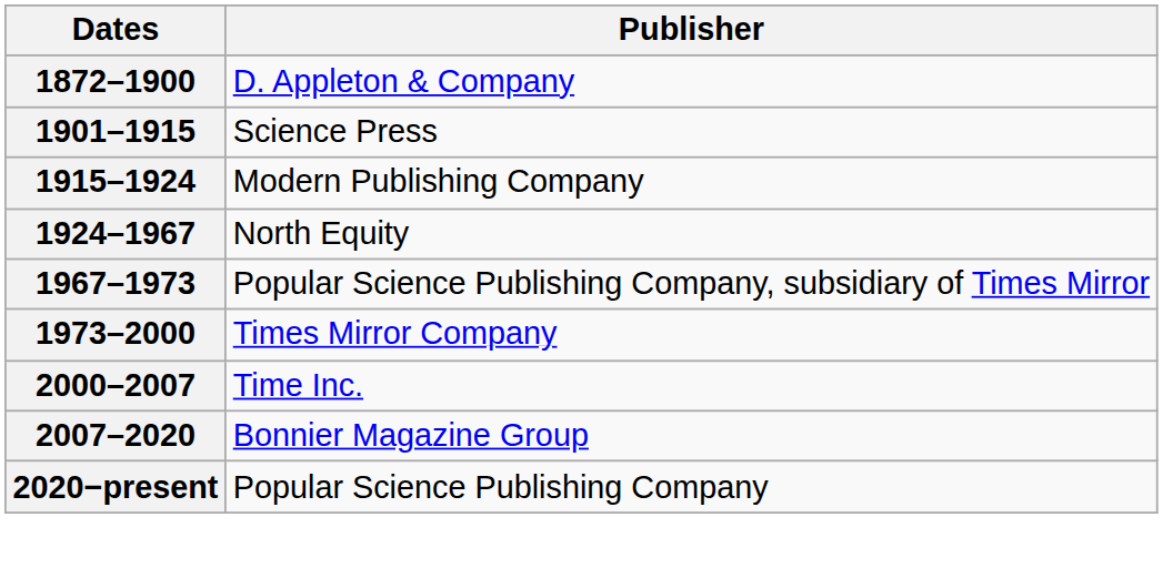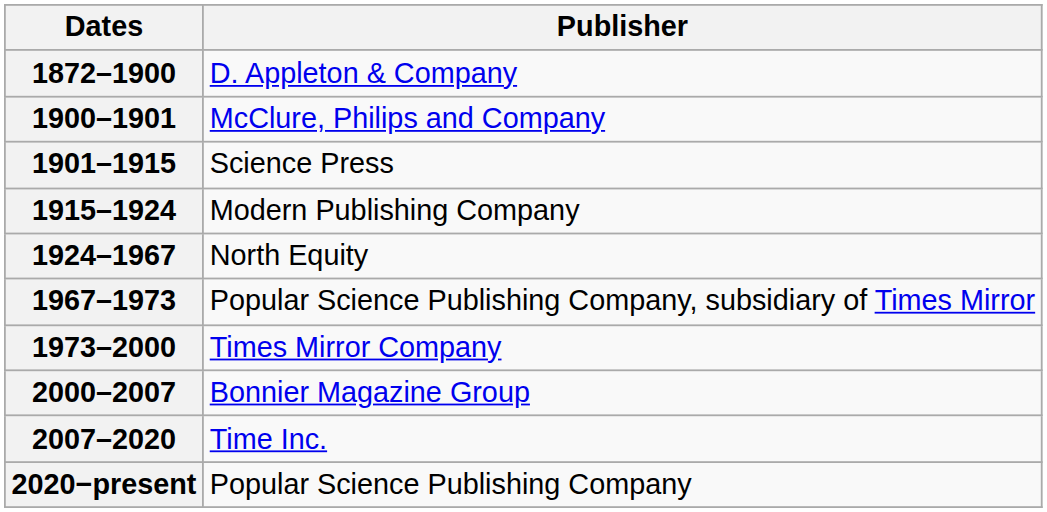+ row: 1900–1901 | McClure, Philips and Company
2000–2007 | Publisher: Time Inc. -> Bonnier Magazine Group
2007–2020 | Publisher: Bonnier Magazine Group -> Time Inc.
